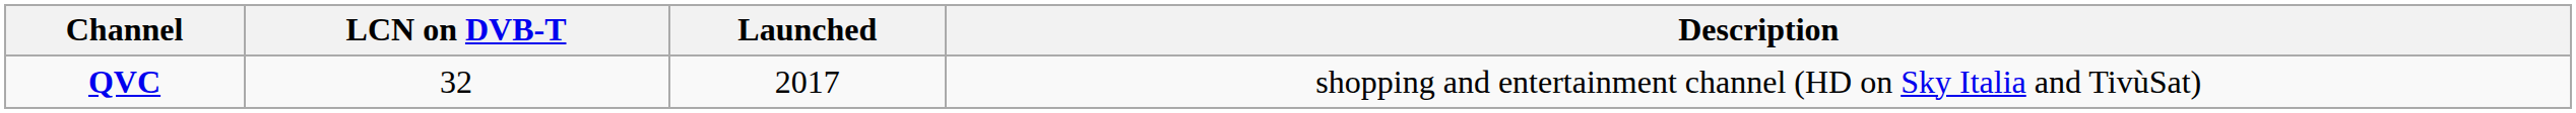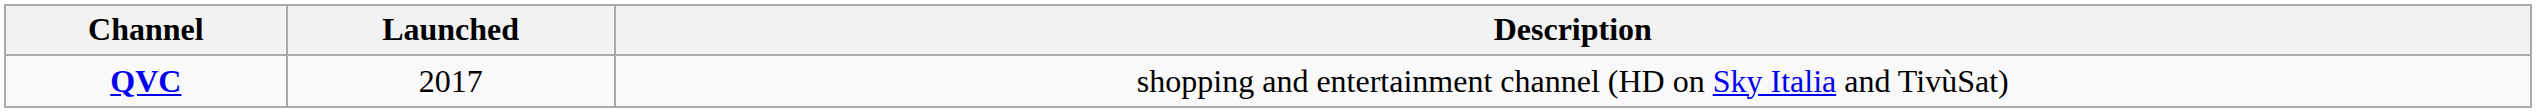- column: LCN on DVB-T | 32
